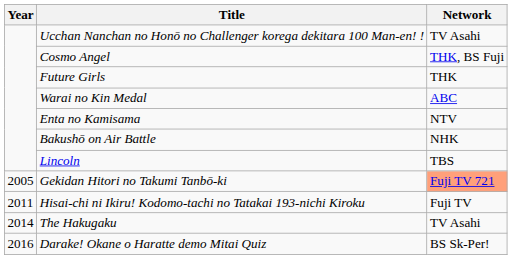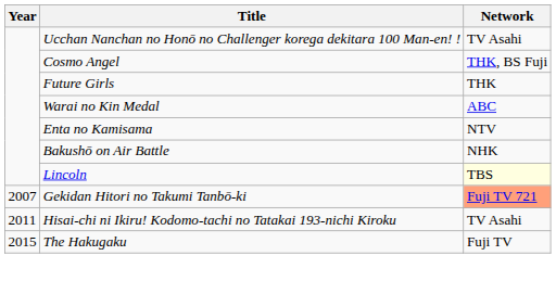Lincoln | Network: no background -> lightyellow background
Gekidan Hitori no Takumi Tanbō-ki | Year: 2005 -> 2007
Hisai-chi ni Ikiru! Kodomo-tachi no Tatakai 193-nichi Kiroku | Network: Fuji TV -> TV Asahi
The Hakugaku | Year: 2014 -> 2015
The Hakugaku | Network: TV Asahi -> Fuji TV
- row: 2016 | Darake! Okane o Haratte demo Mitai Quiz | BS Sk-Per!
